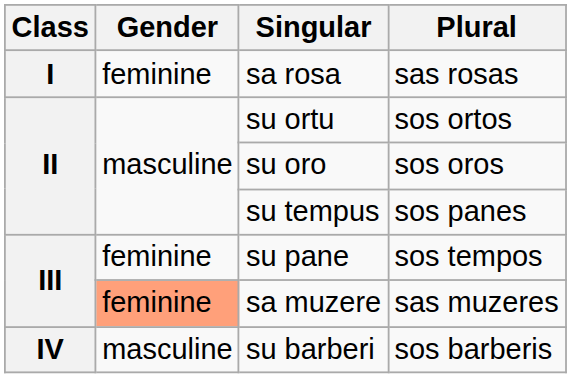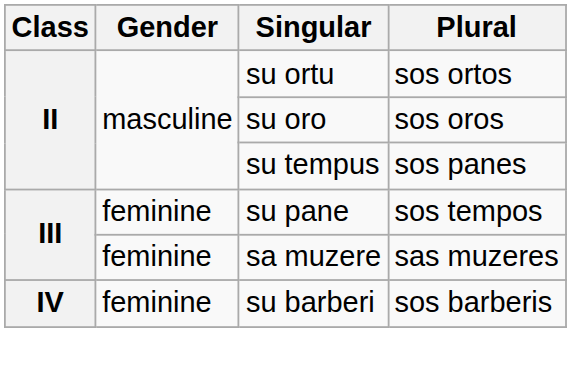- row: I | feminine | sa rosa | sas rosas
sa muzere | Gender: lightsalmon background -> no background
su barberi | Gender: masculine -> feminine
